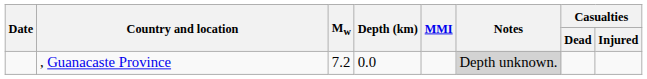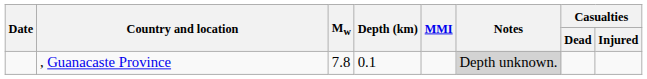, Guanacaste Province | Mw: 7.2 -> 7.8
, Guanacaste Province | Depth (km): 0.0 -> 0.1
